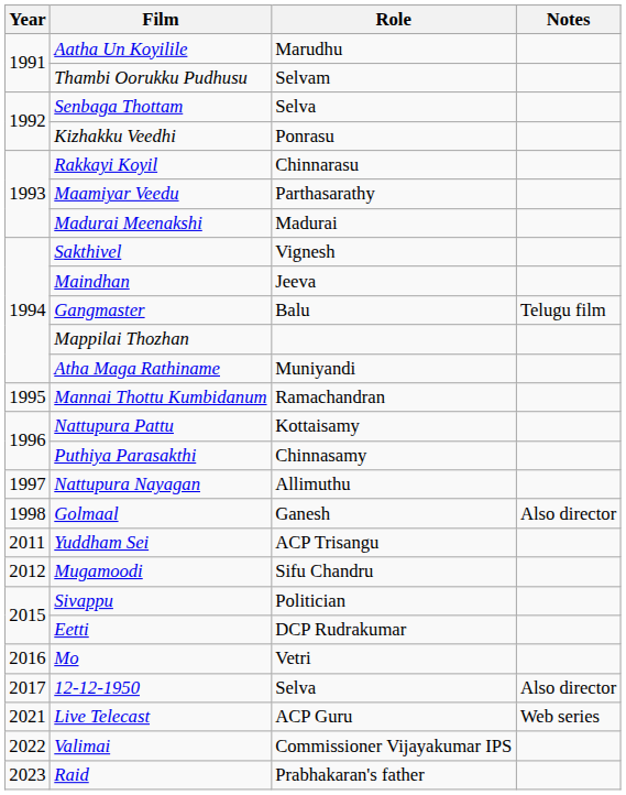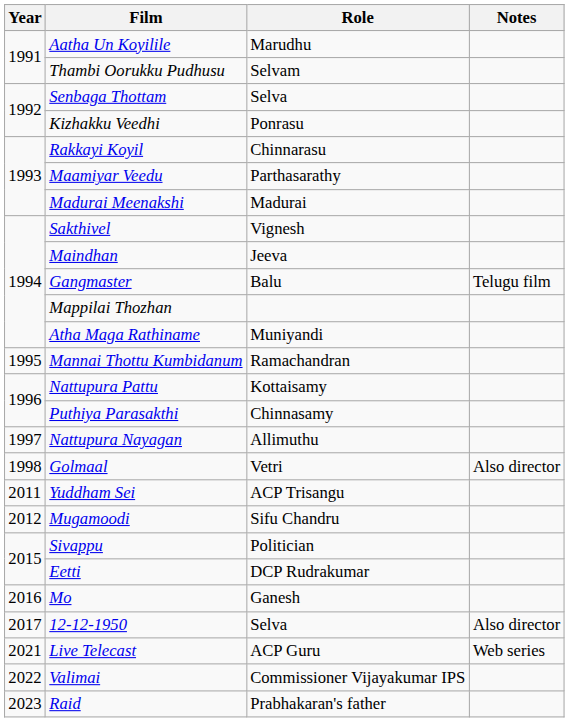Golmaal | Role: Ganesh -> Vetri
Mo | Role: Vetri -> Ganesh
